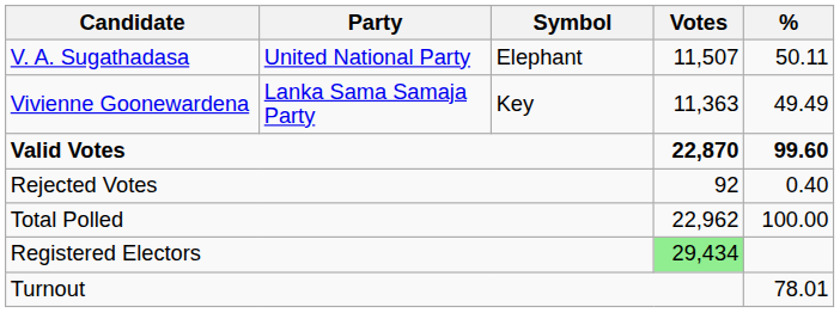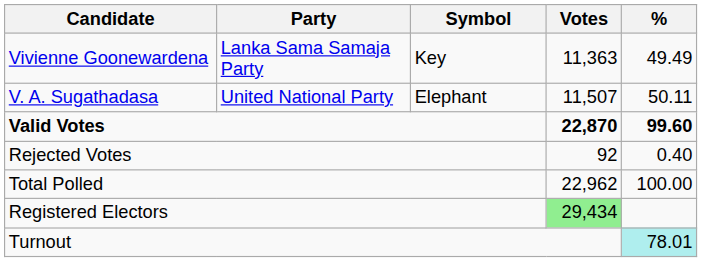rows swapped: V. A. Sugathadasa <-> Vivienne Goonewardena
Turnout | %: no background -> paleturquoise background
